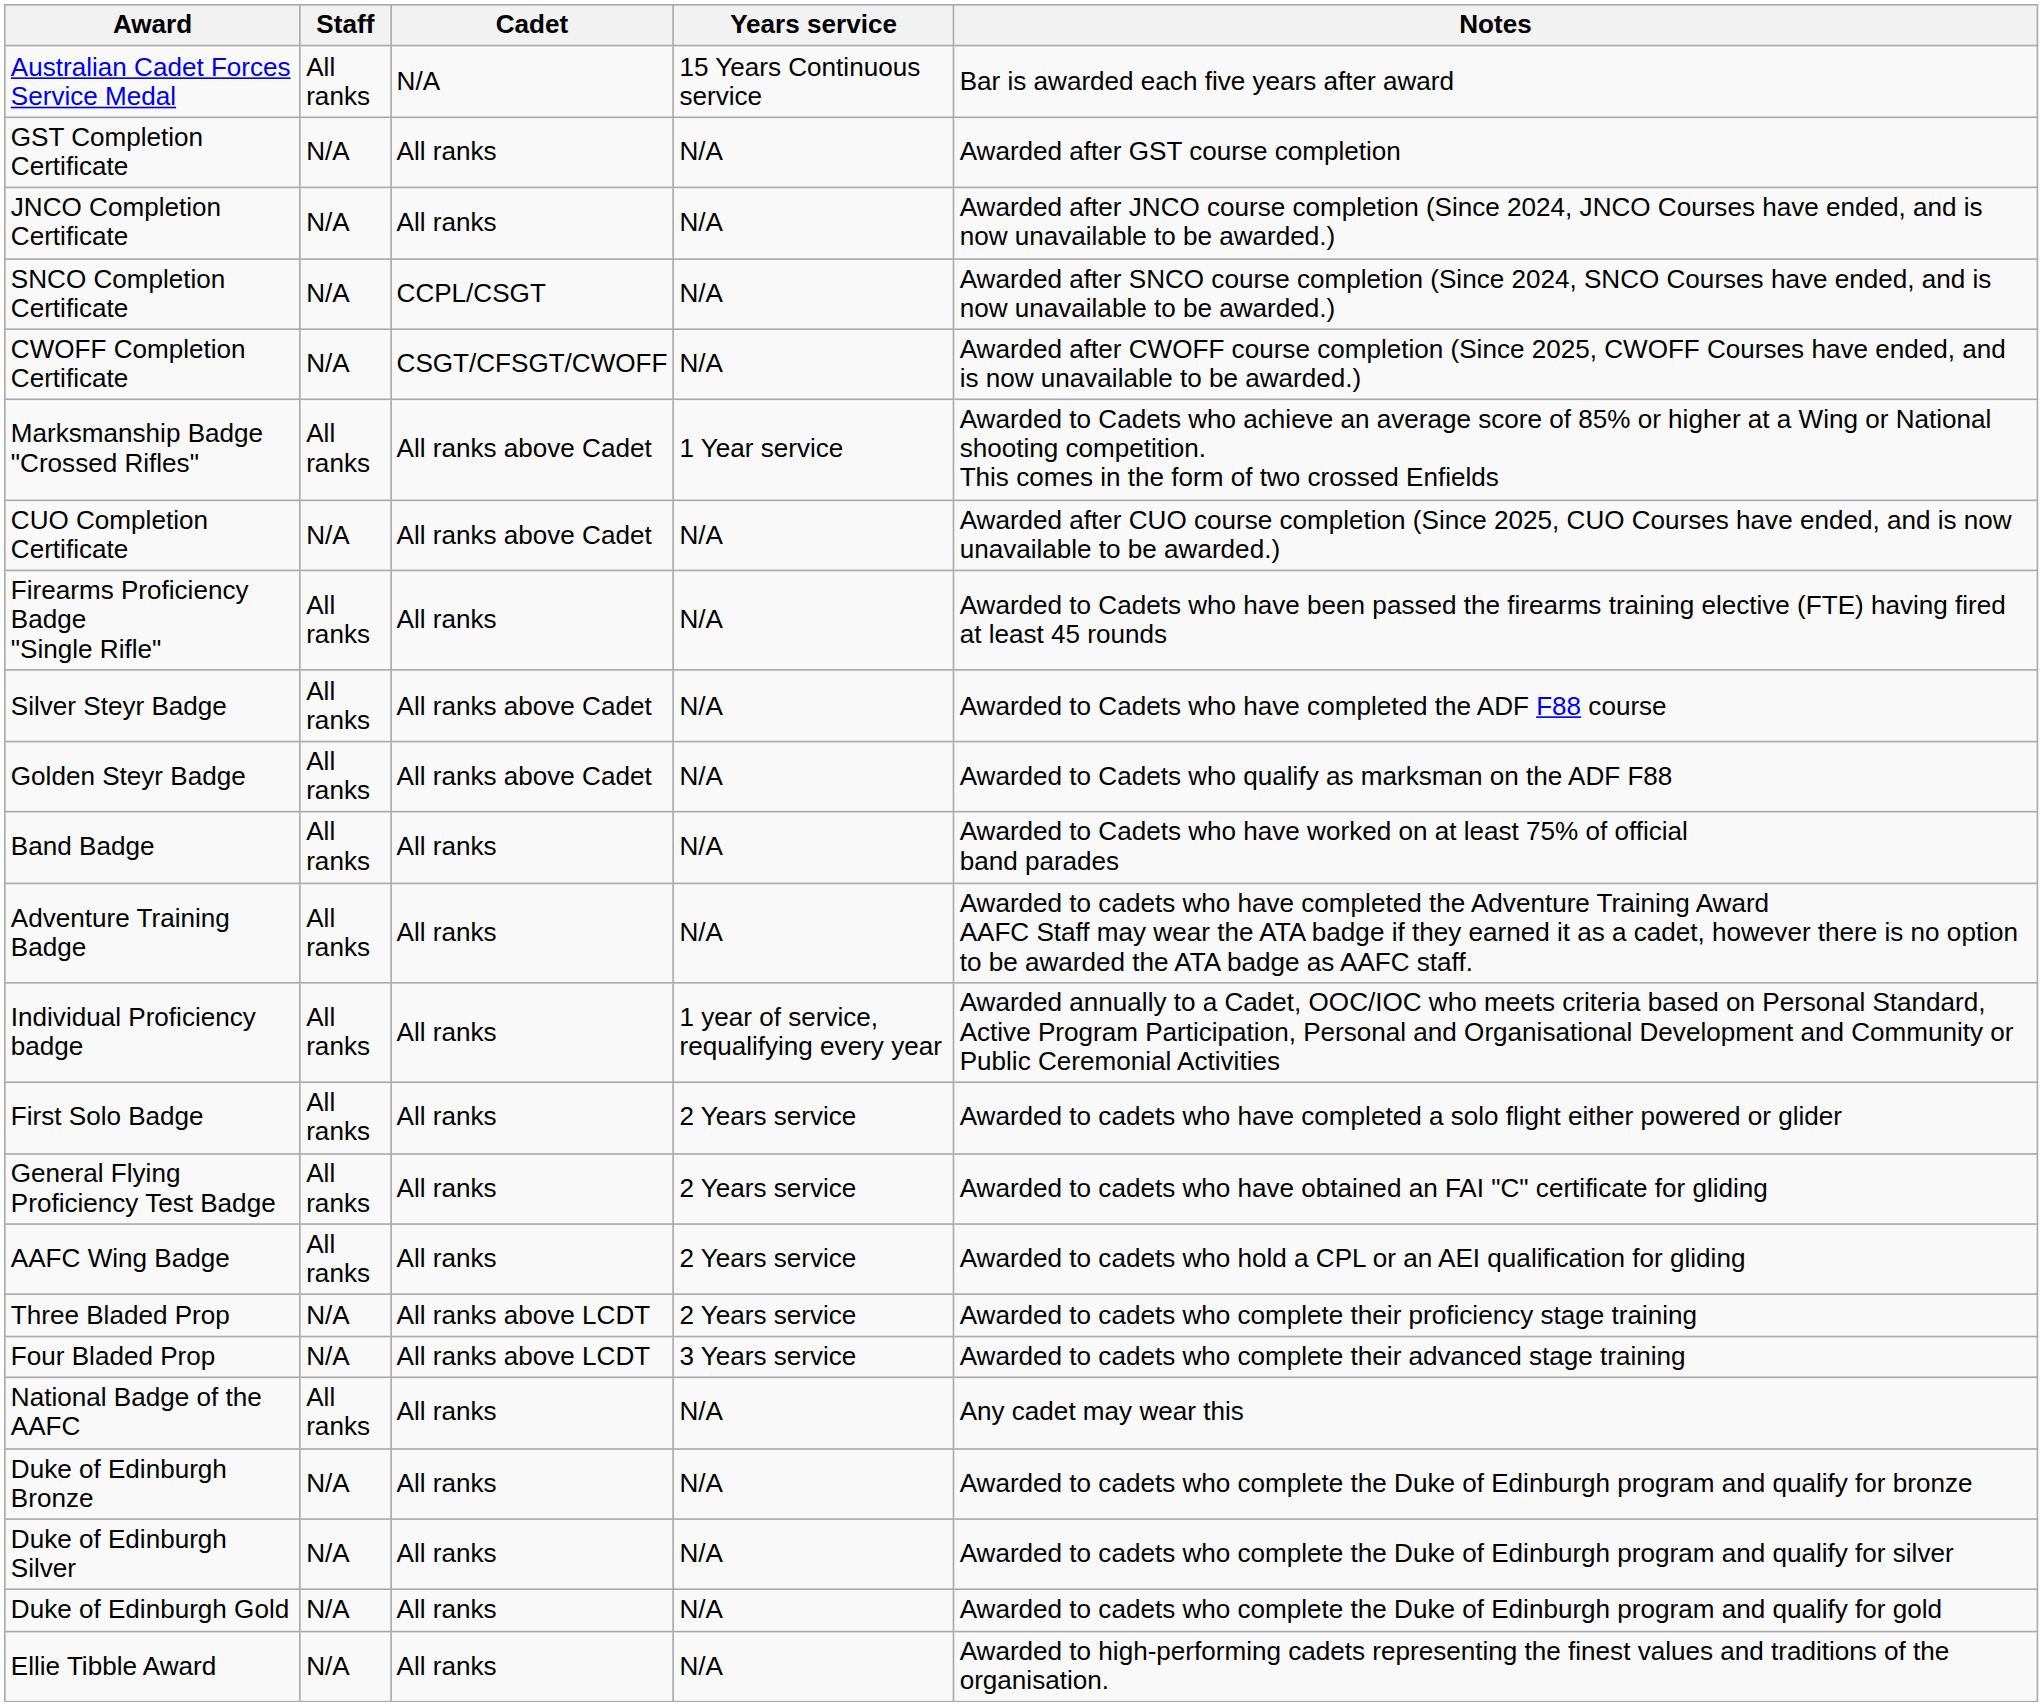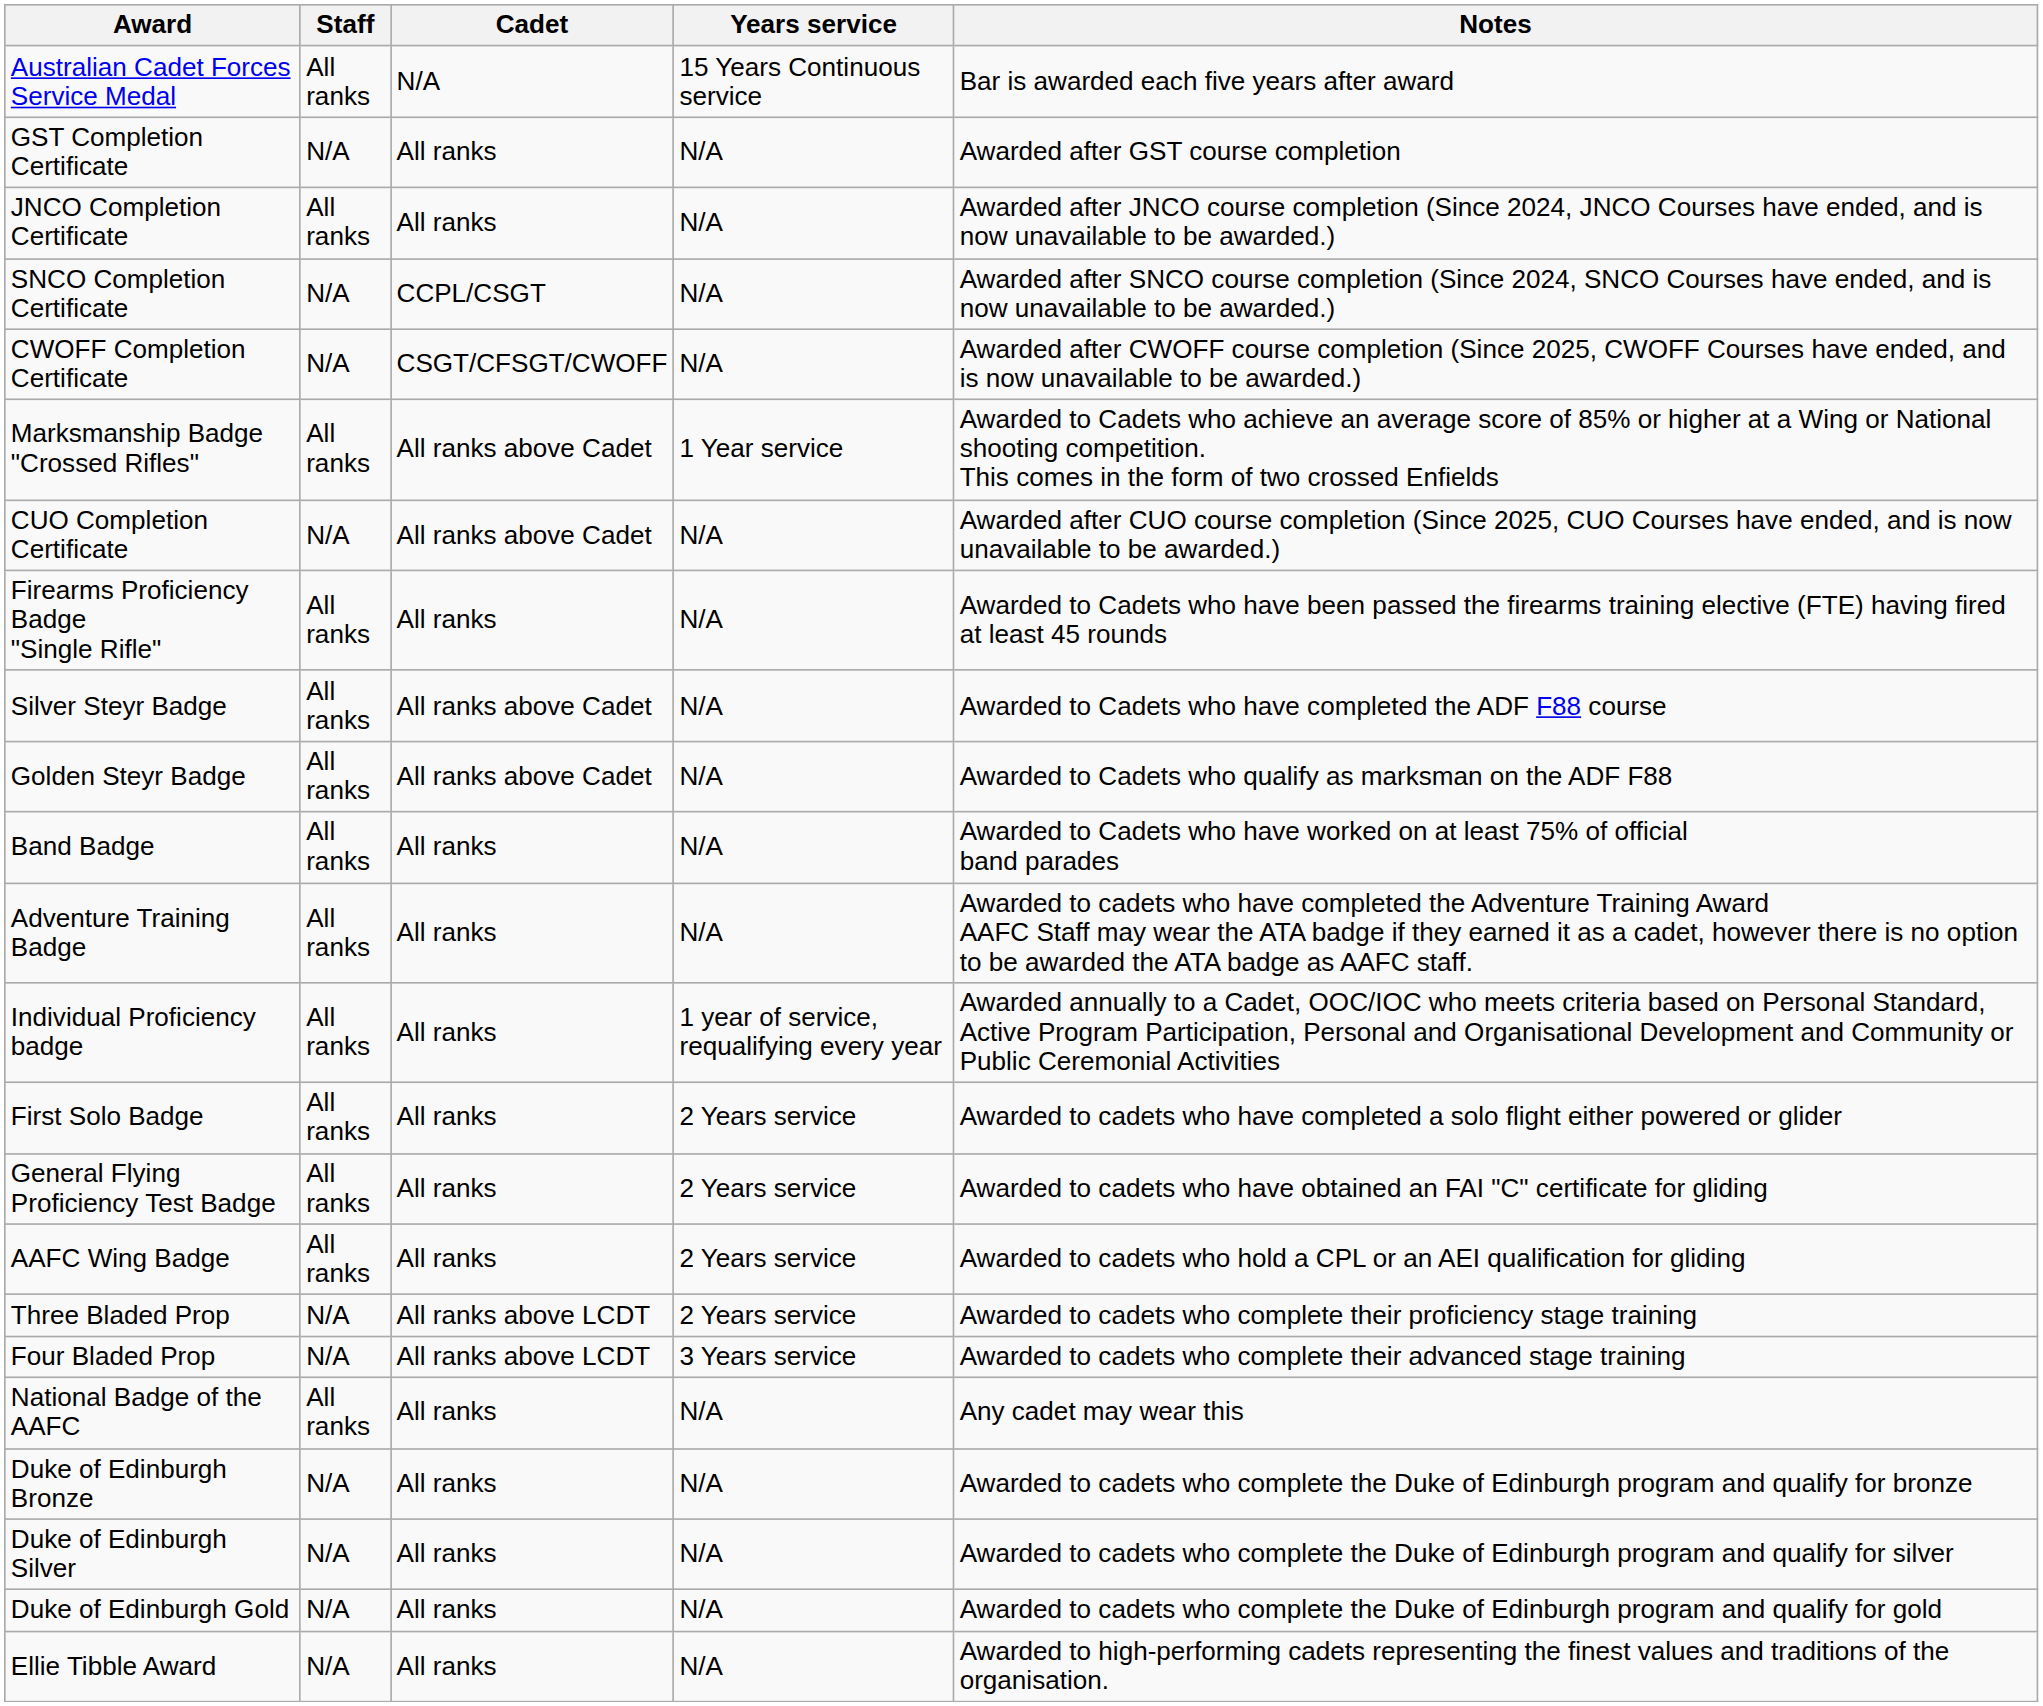JNCO Completion Certificate | Staff: N/A -> All ranks
